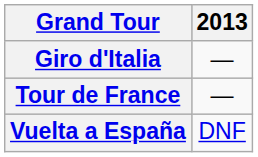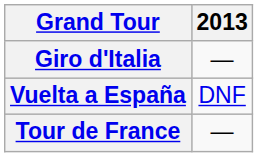rows swapped: Tour de France <-> Vuelta a España
